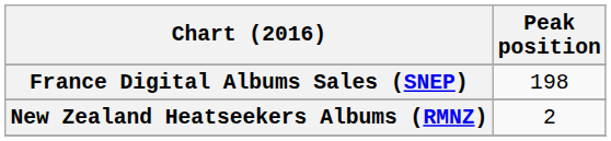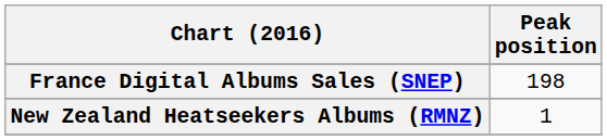New Zealand Heatseekers Albums (RMNZ) | Peak position: 2 -> 1
